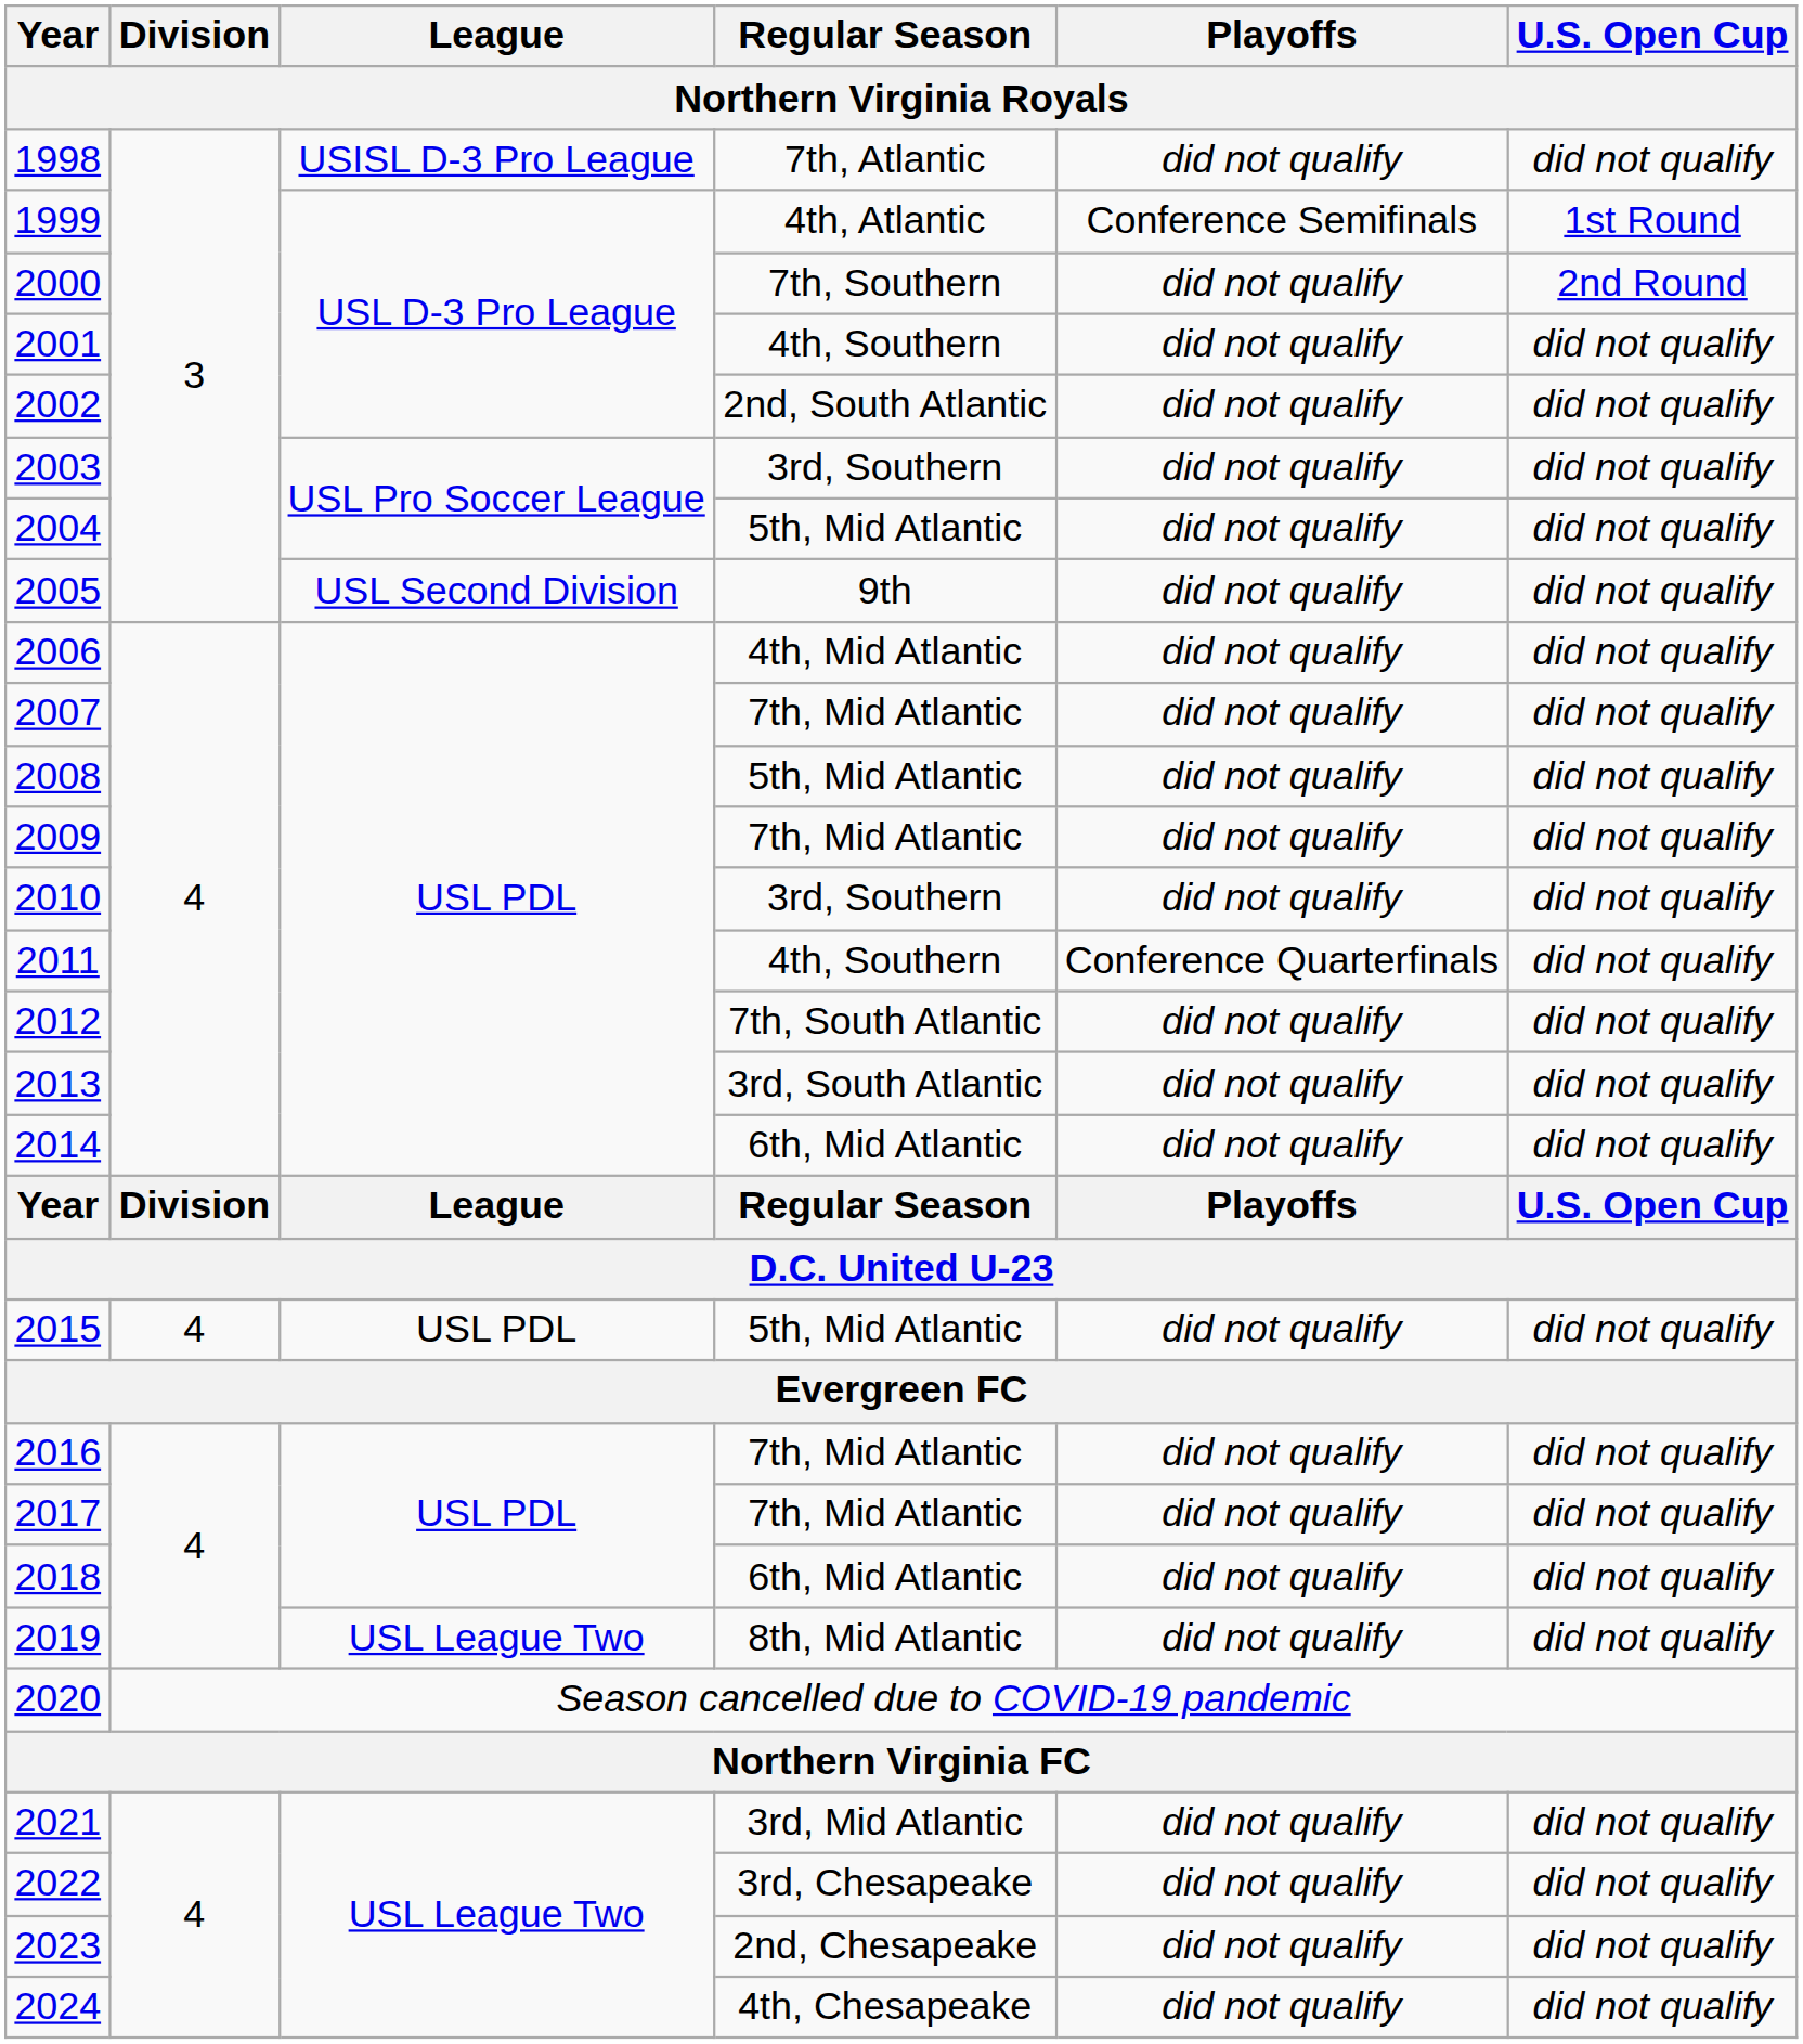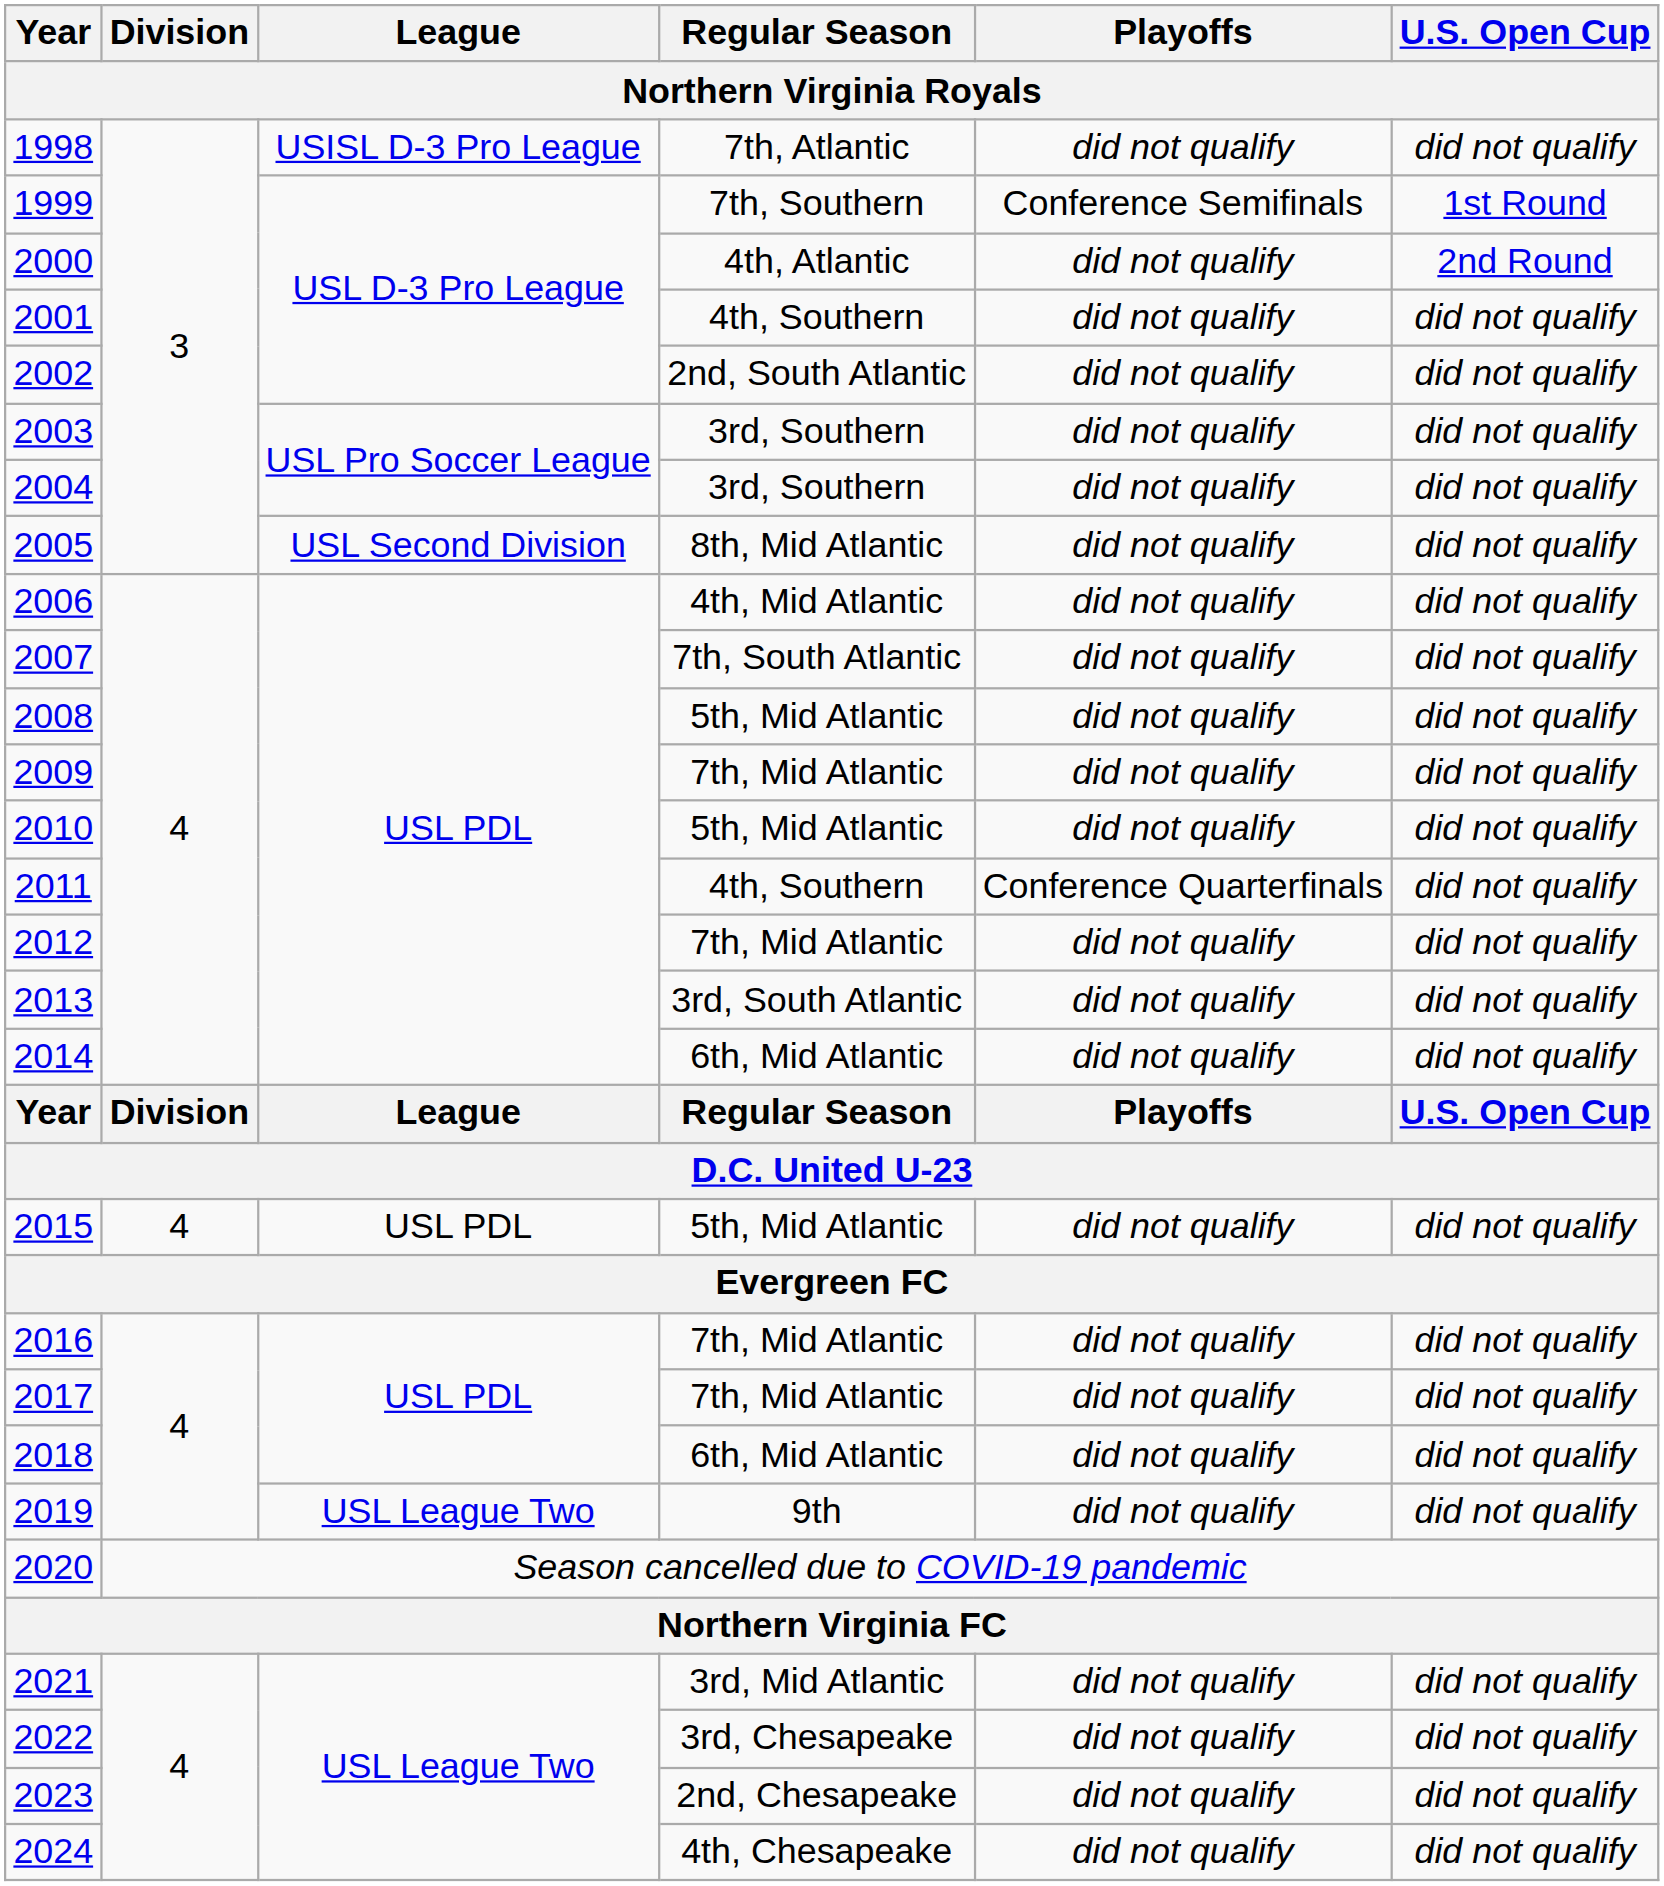1999 | Regular Season: 4th, Atlantic -> 7th, Southern
2000 | Regular Season: 7th, Southern -> 4th, Atlantic
2004 | Regular Season: 5th, Mid Atlantic -> 3rd, Southern
2005 | Regular Season: 9th -> 8th, Mid Atlantic
2007 | Regular Season: 7th, Mid Atlantic -> 7th, South Atlantic
2010 | Regular Season: 3rd, Southern -> 5th, Mid Atlantic
2012 | Regular Season: 7th, South Atlantic -> 7th, Mid Atlantic
2019 | Regular Season: 8th, Mid Atlantic -> 9th
